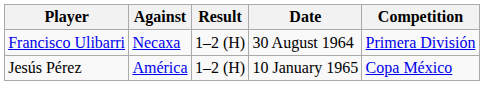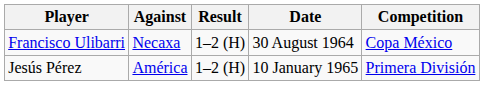Francisco Ulibarri | Competition: Primera División -> Copa México
Jesús Pérez | Competition: Copa México -> Primera División
